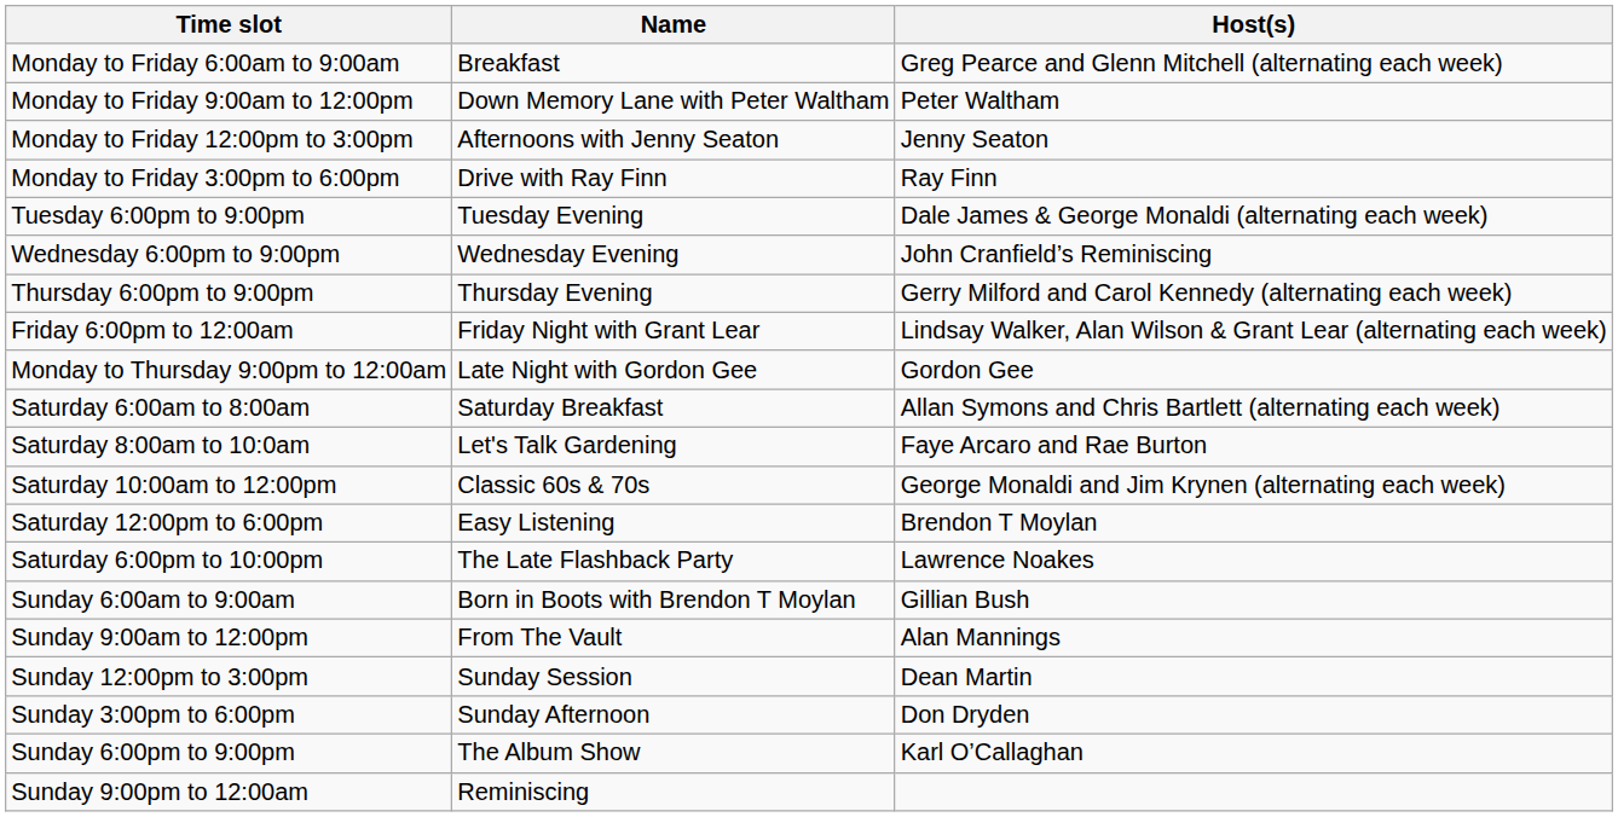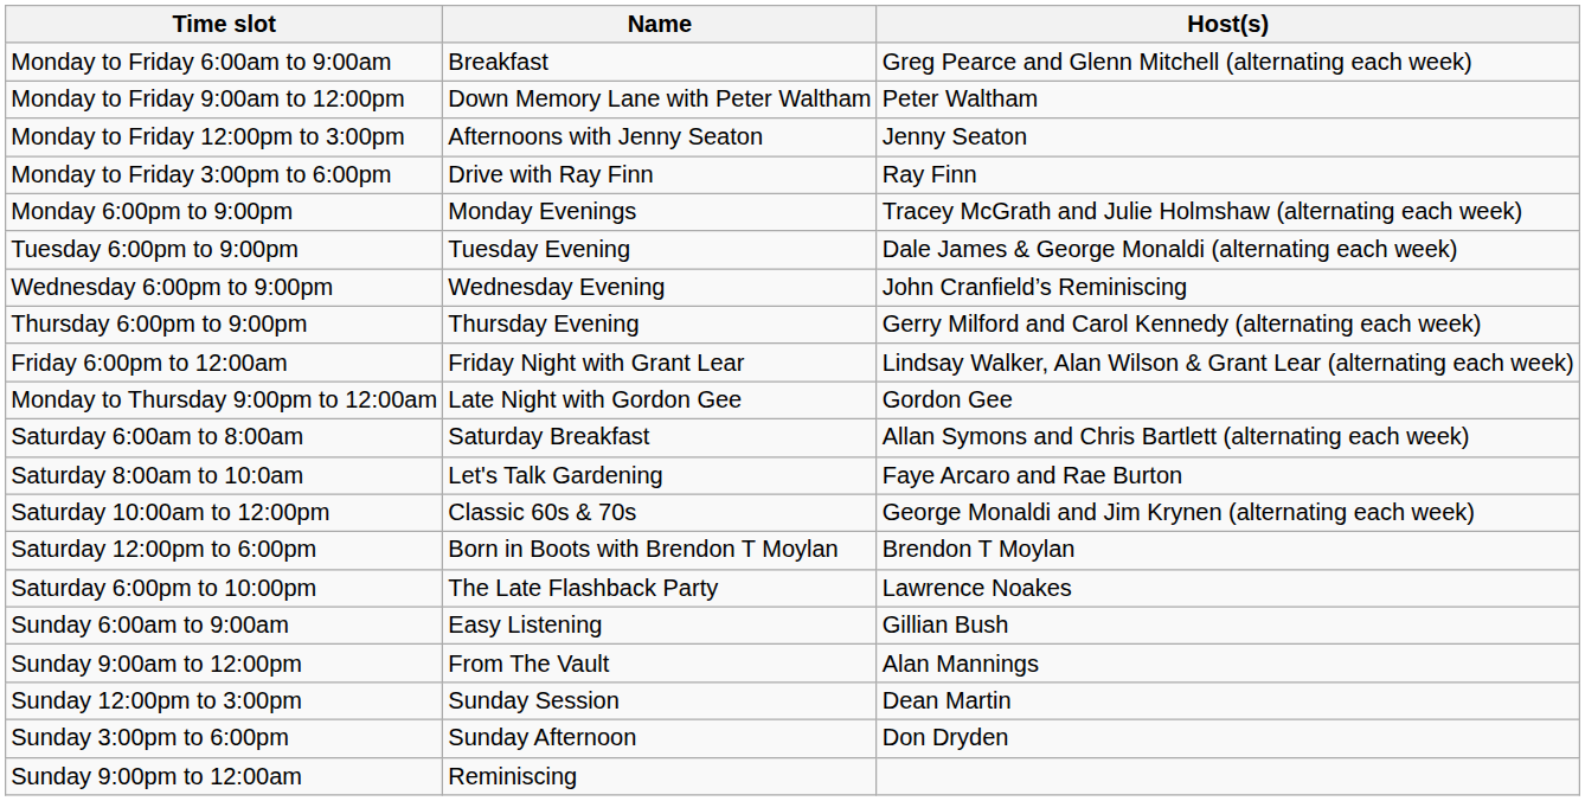+ row: Monday 6:00pm to 9:00pm | Monday Evenings | Tracey McGrath and Julie Holmshaw (alternating each week)
Saturday 12:00pm to 6:00pm | Name: Easy Listening -> Born in Boots with Brendon T Moylan
Sunday 6:00am to 9:00am | Name: Born in Boots with Brendon T Moylan -> Easy Listening
- row: Sunday 6:00pm to 9:00pm | The Album Show | Karl O’Callaghan
